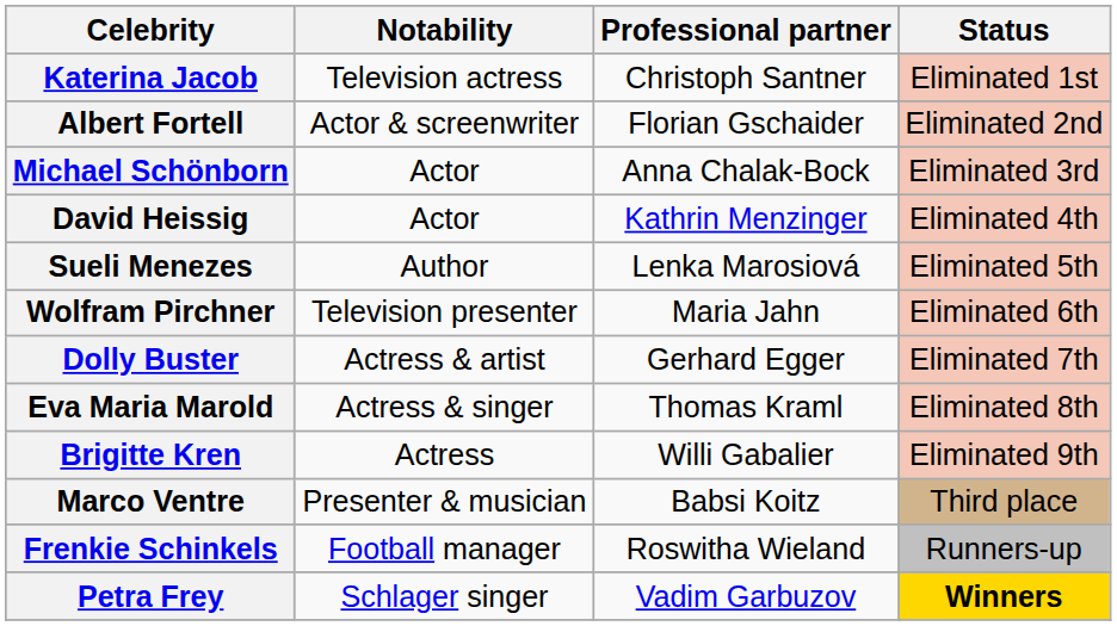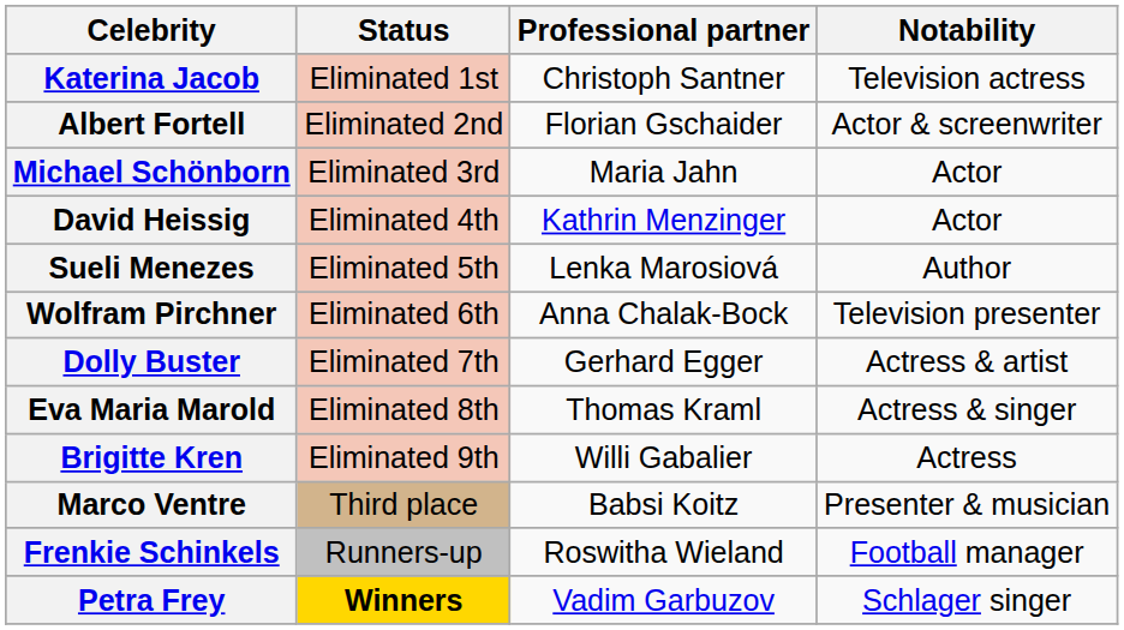columns swapped: Notability <-> Status
Michael Schönborn | Professional partner: Anna Chalak-Bock -> Maria Jahn
Wolfram Pirchner | Professional partner: Maria Jahn -> Anna Chalak-Bock
